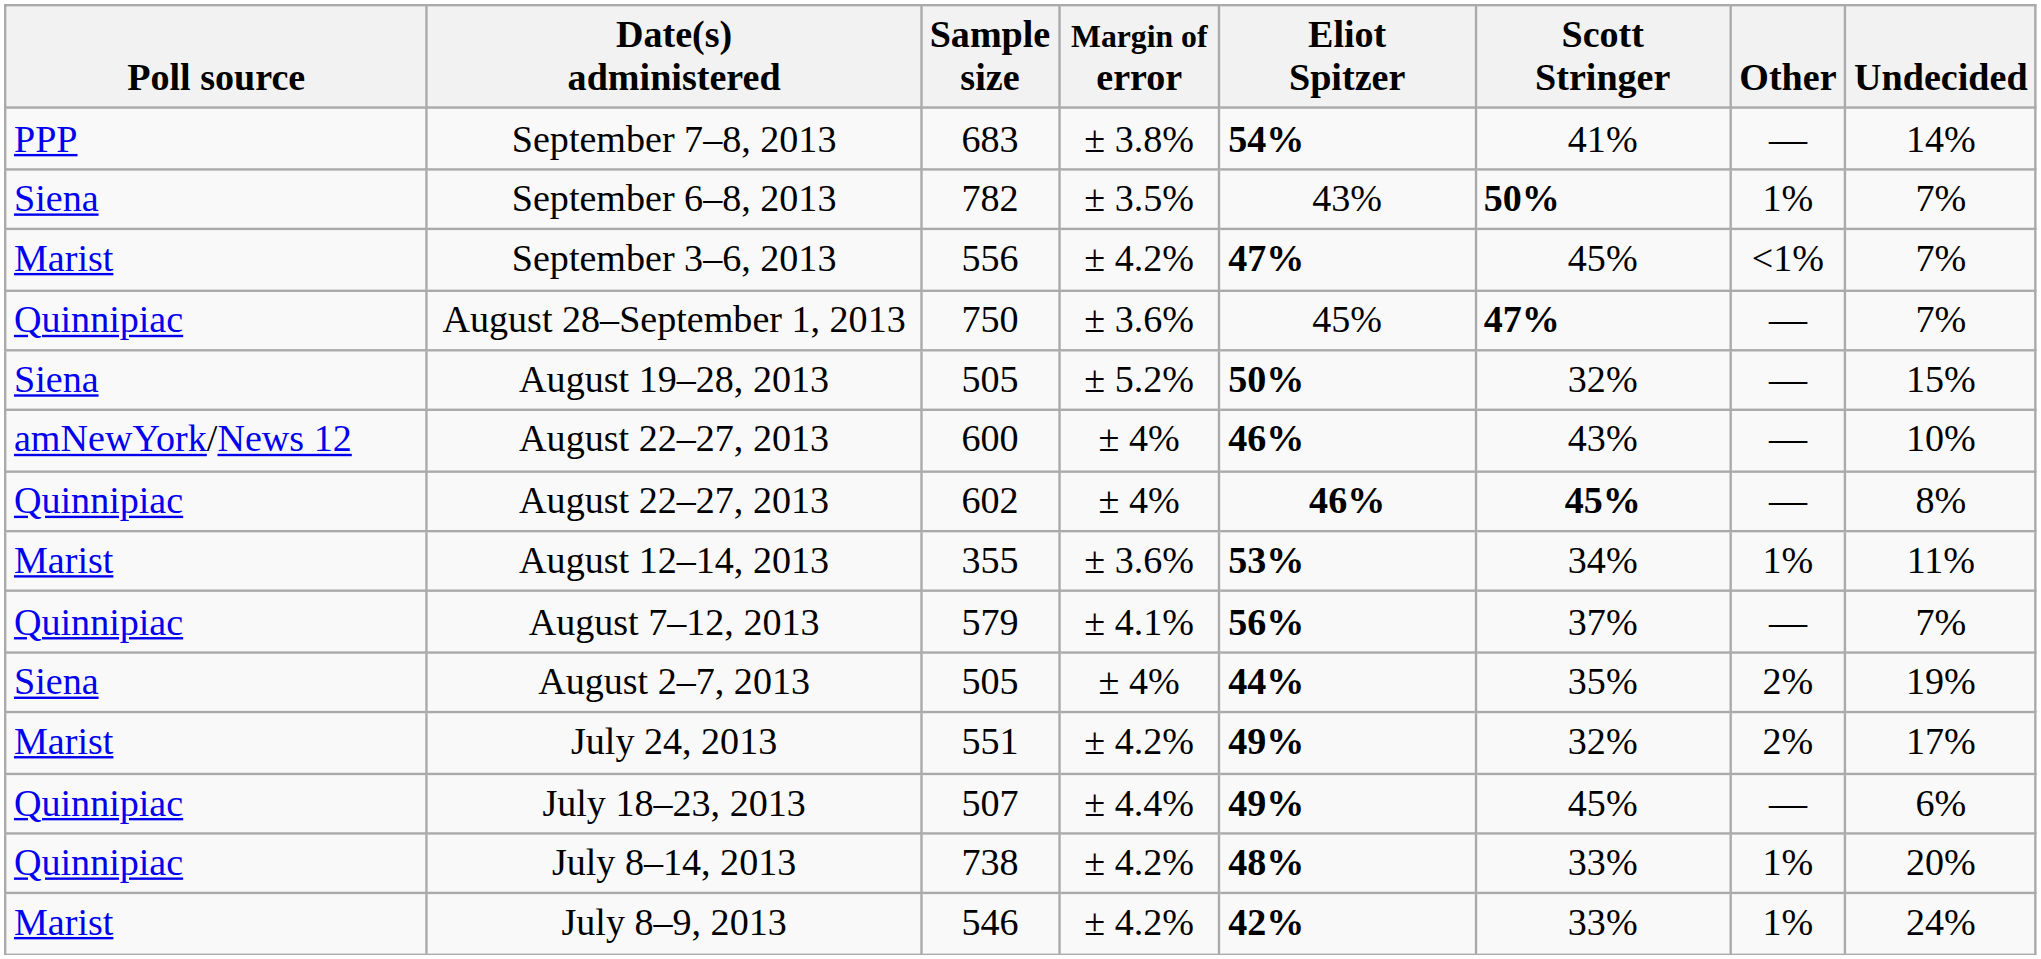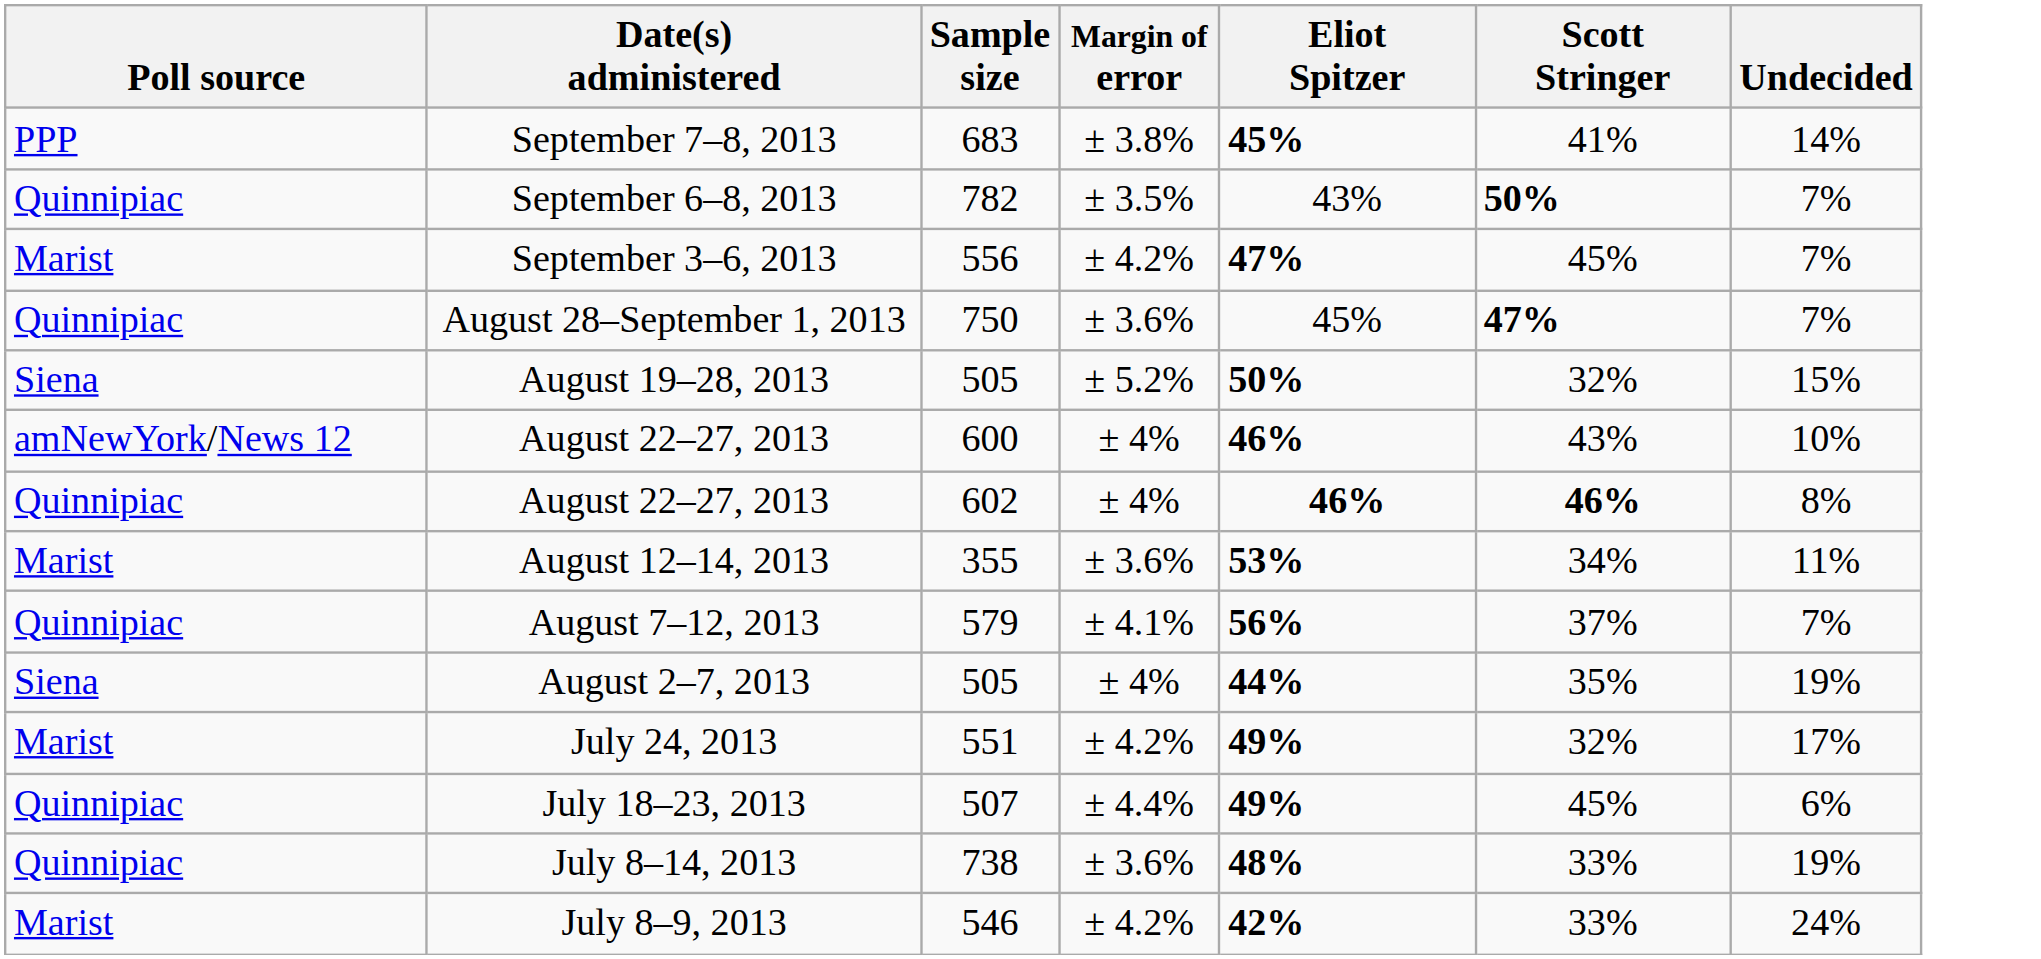- column: Other | — | 1% | <1% | — | — | — | — | 1% | — | 2% | 2% | — | 1% | 1%
September 7–8, 2013 | Eliot Spitzer: 54% -> 45%
September 6–8, 2013 | Poll source: Siena -> Quinnipiac
August 22–27, 2013 / 602 | Scott Stringer: 45% -> 46%
July 8–14, 2013 | Margin of error: ± 4.2% -> ± 3.6%
July 8–14, 2013 | Undecided: 20% -> 19%
